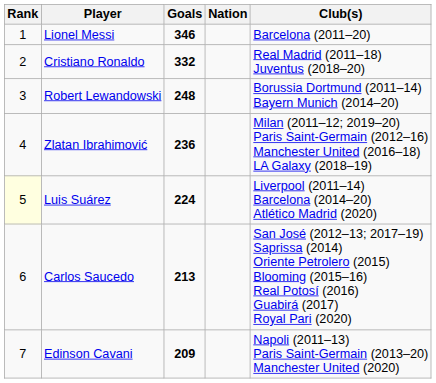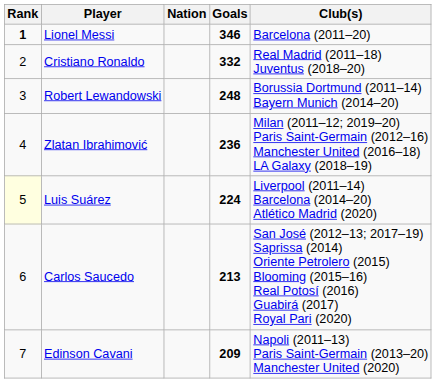columns swapped: Nation <-> Goals
Lionel Messi | Rank: normal -> bold
